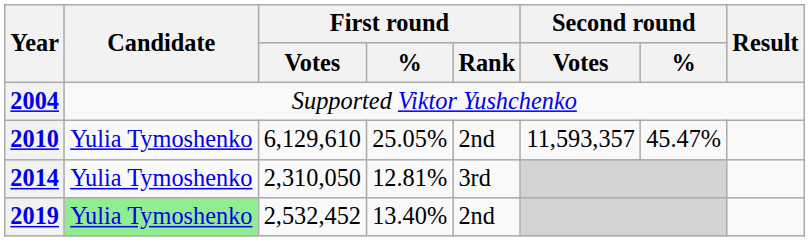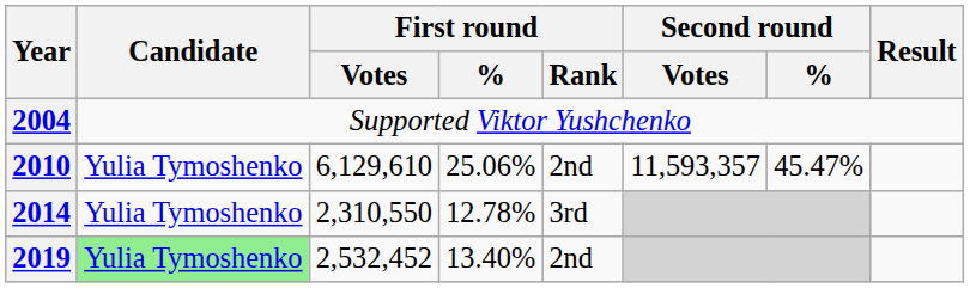2010 | First round / %: 25.05% -> 25.06%
2014 | First round / Votes: 2,310,050 -> 2,310,550
2014 | First round / %: 12.81% -> 12.78%
